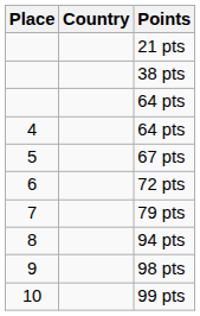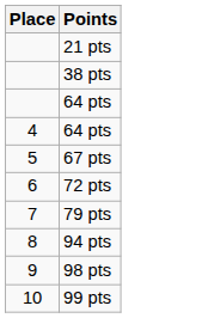- column: Country
